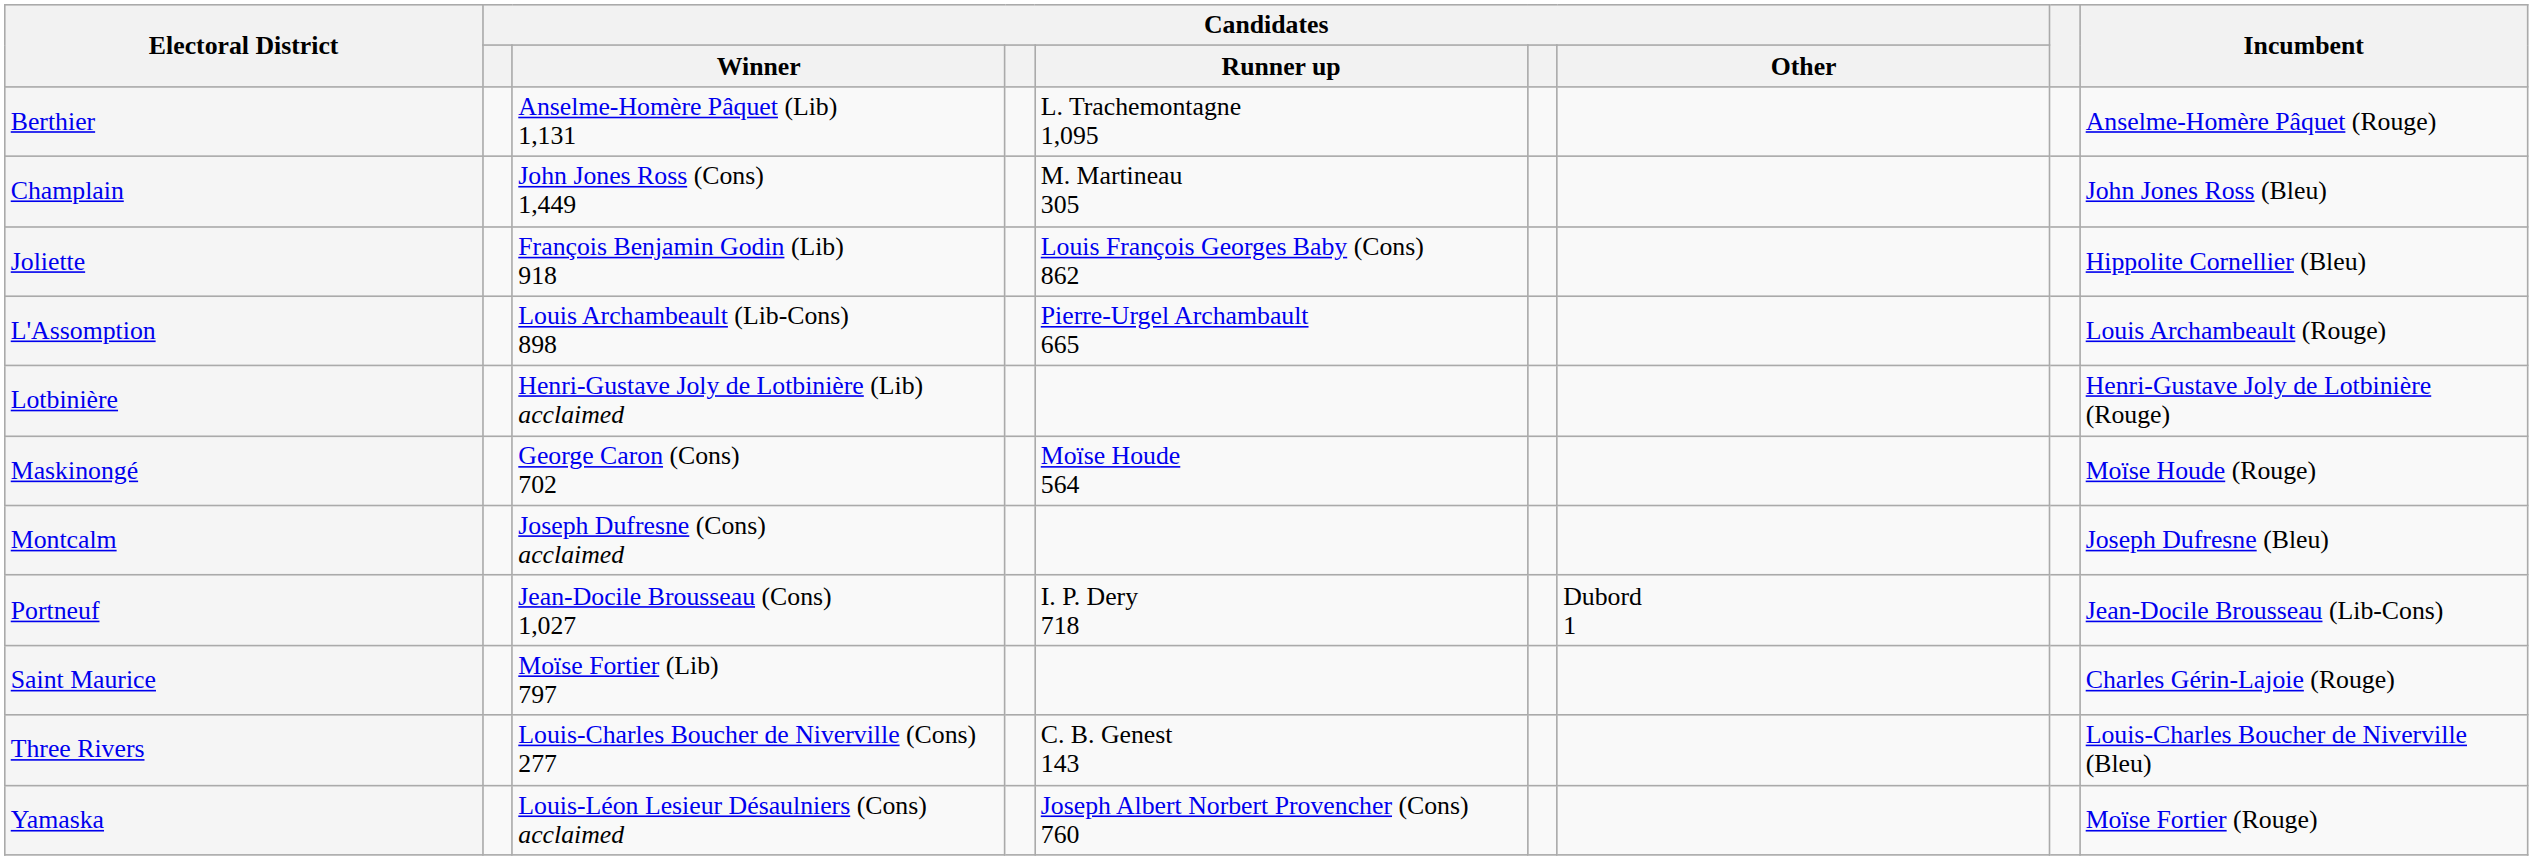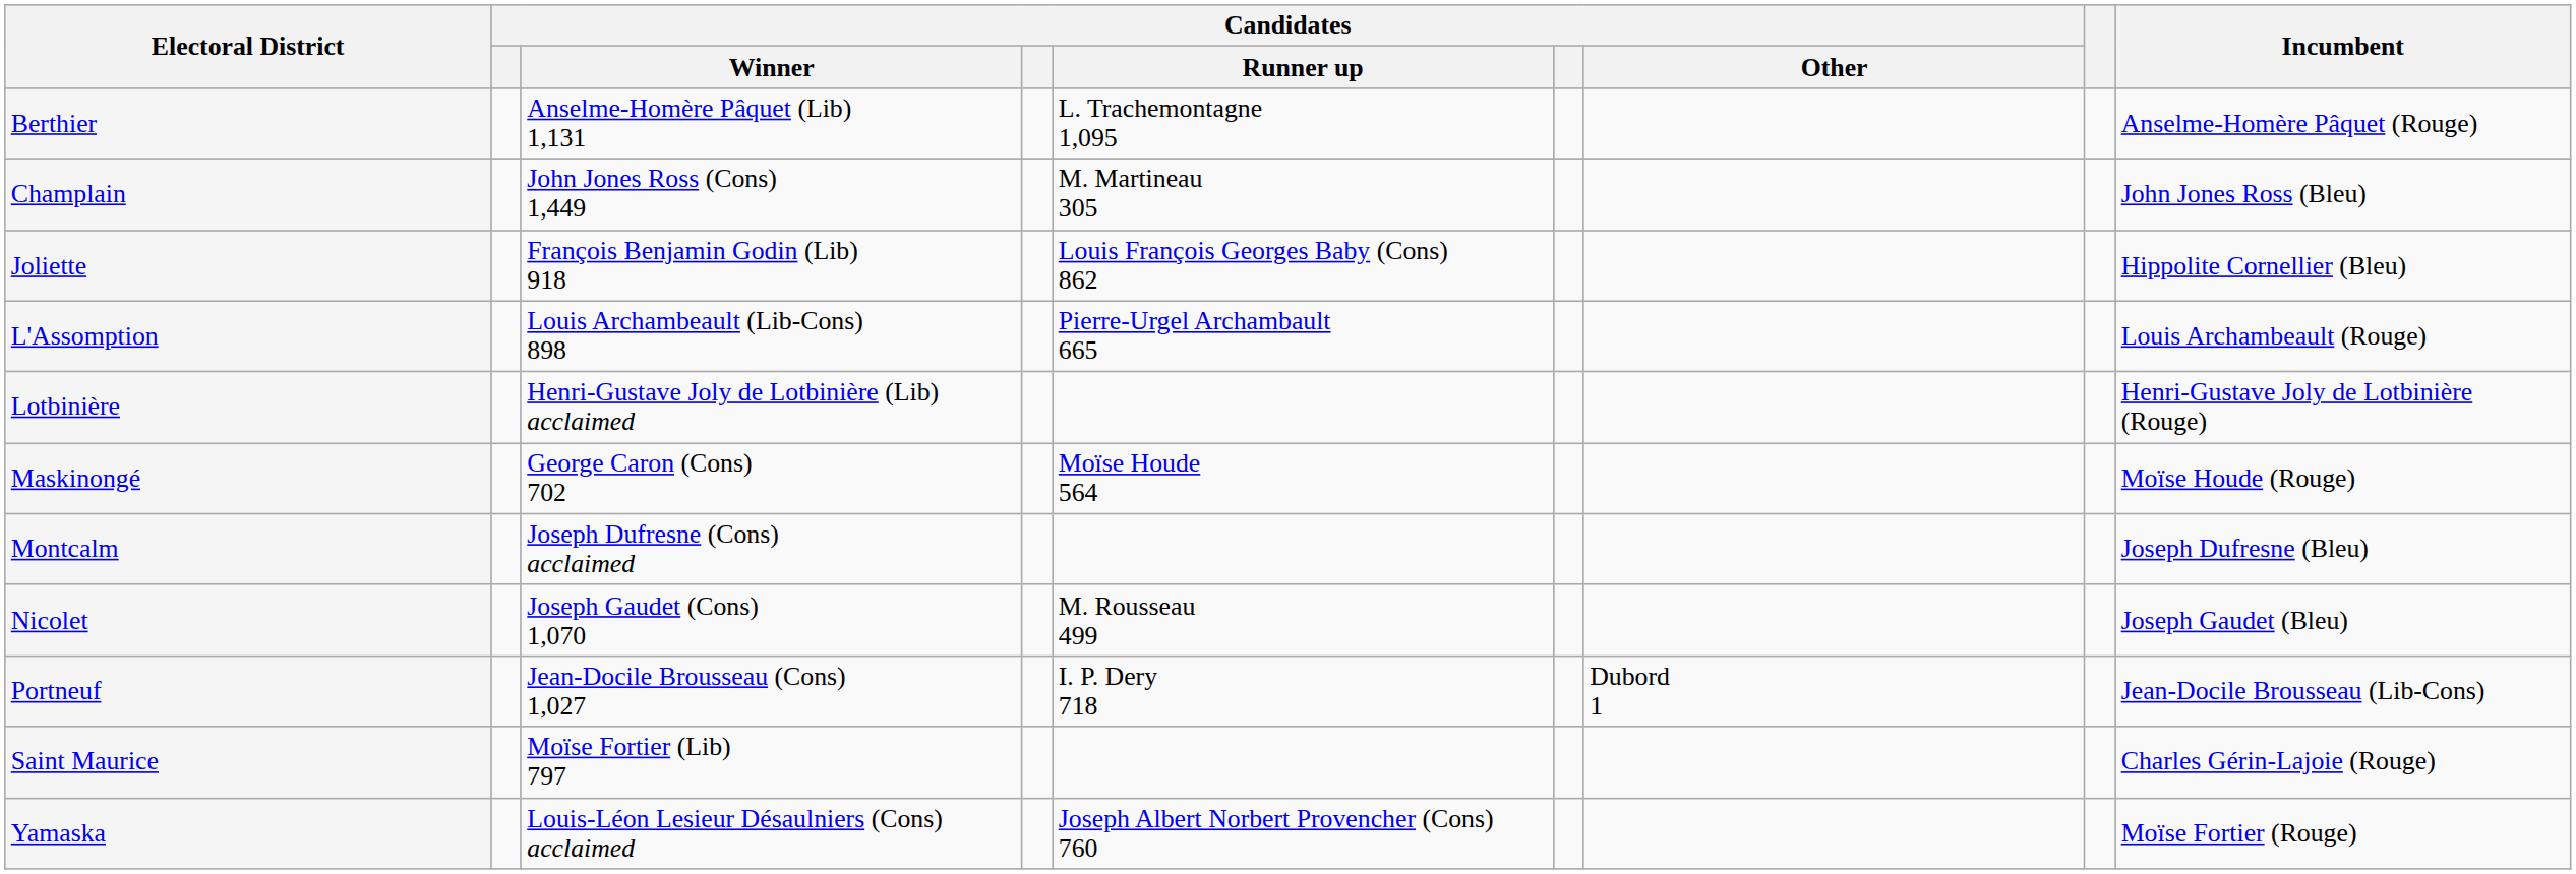+ row: Nicolet | Joseph Gaudet (Cons) 1,070 | M. Rousseau 499 | Joseph Gaudet (Bleu)
- row: Three Rivers | Louis-Charles Boucher de Niverville (Cons) 277 | C. B. Genest 143 | Louis-Charles Boucher de Niverville (Bleu)
